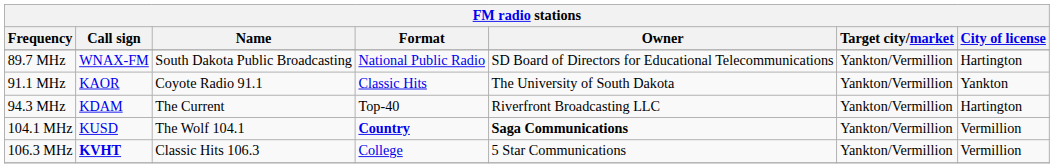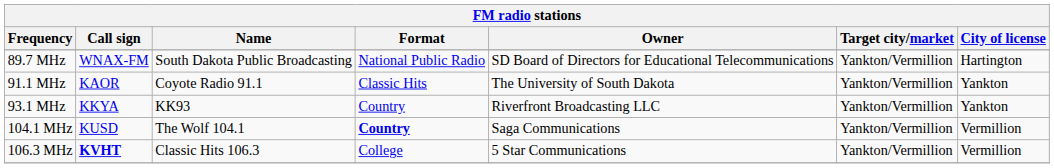+ row: 93.1 MHz | KKYA | KK93 | Country | Riverfront Broadcasting LLC | Yankton/Vermillion | Yankton
- row: 94.3 MHz | KDAM | The Current | Top-40 | Riverfront Broadcasting LLC | Yankton/Vermillion | Hartington
104.1 MHz | Owner: bold -> normal
